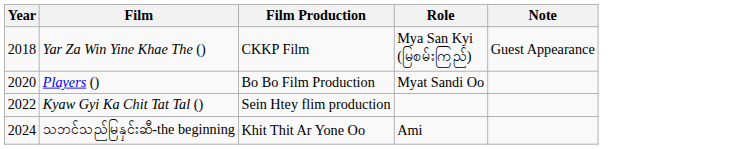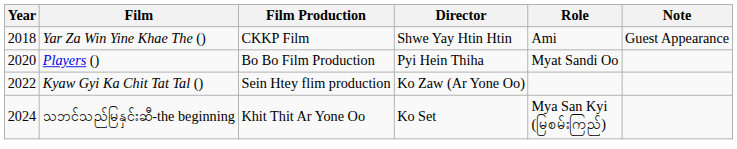+ column: Director | Shwe Yay Htin Htin | Pyi Hein Thiha | Ko Zaw (Ar Yone Oo) | Ko Set
Yar Za Win Yine Khae The () | Role: Mya San Kyi (မြစမ်းကြည်) -> Ami
သဘင်သည်မြနှင်းဆီ-the beginning | Role: Ami -> Mya San Kyi (မြစမ်းကြည်)
